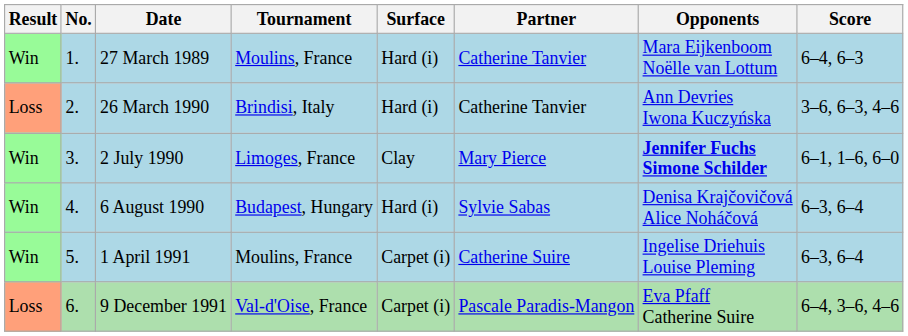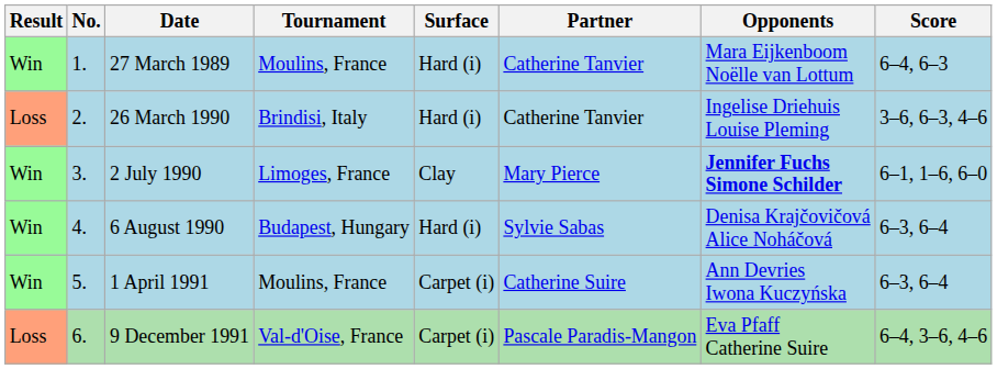26 March 1990 | Opponents: Ann Devries Iwona Kuczyńska -> Ingelise Driehuis Louise Pleming
1 April 1991 | Opponents: Ingelise Driehuis Louise Pleming -> Ann Devries Iwona Kuczyńska
